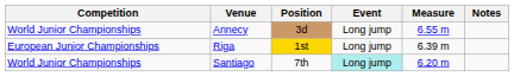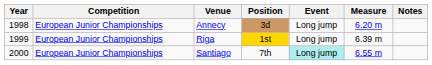+ column: Year | 1998 | 1999 | 2000
Annecy | Competition: World Junior Championships -> European Junior Championships
Annecy | Measure: 6.55 m -> 6.20 m
Santiago | Competition: World Junior Championships -> European Junior Championships
Santiago | Measure: 6.20 m -> 6.55 m
